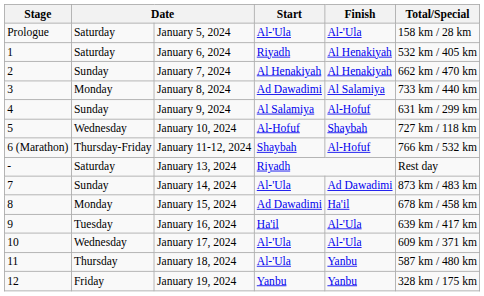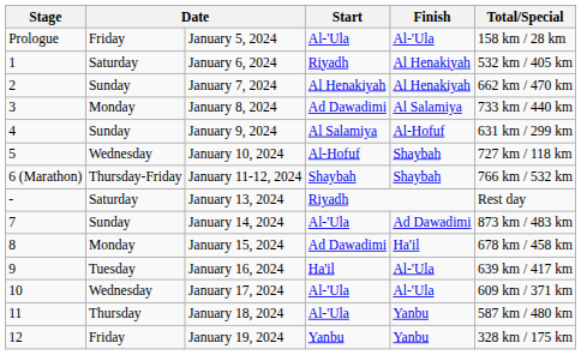January 5, 2024 | column 2: Saturday -> Friday
January 11-12, 2024 | Finish: Al-Hofuf -> Shaybah
